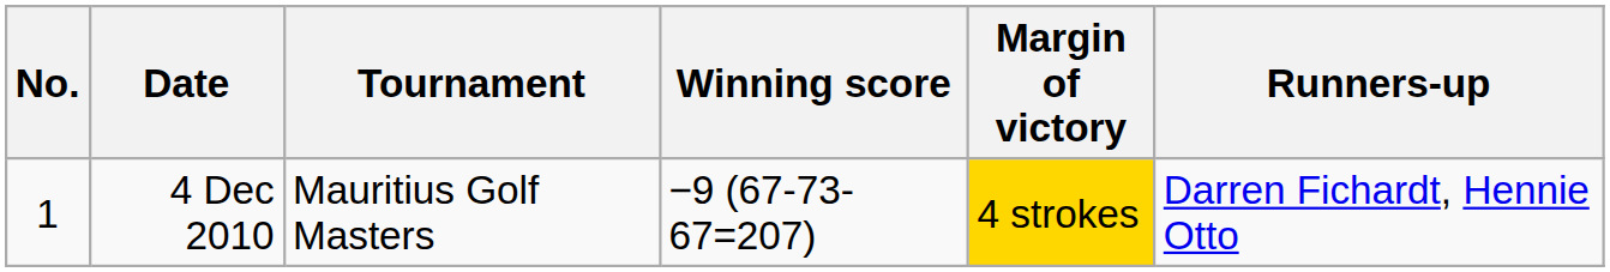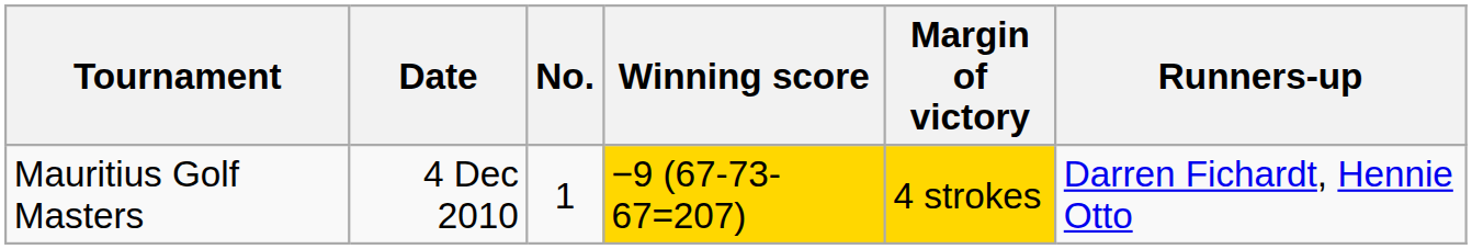columns swapped: No. <-> Tournament
4 Dec 2010 | Winning score: no background -> gold background
